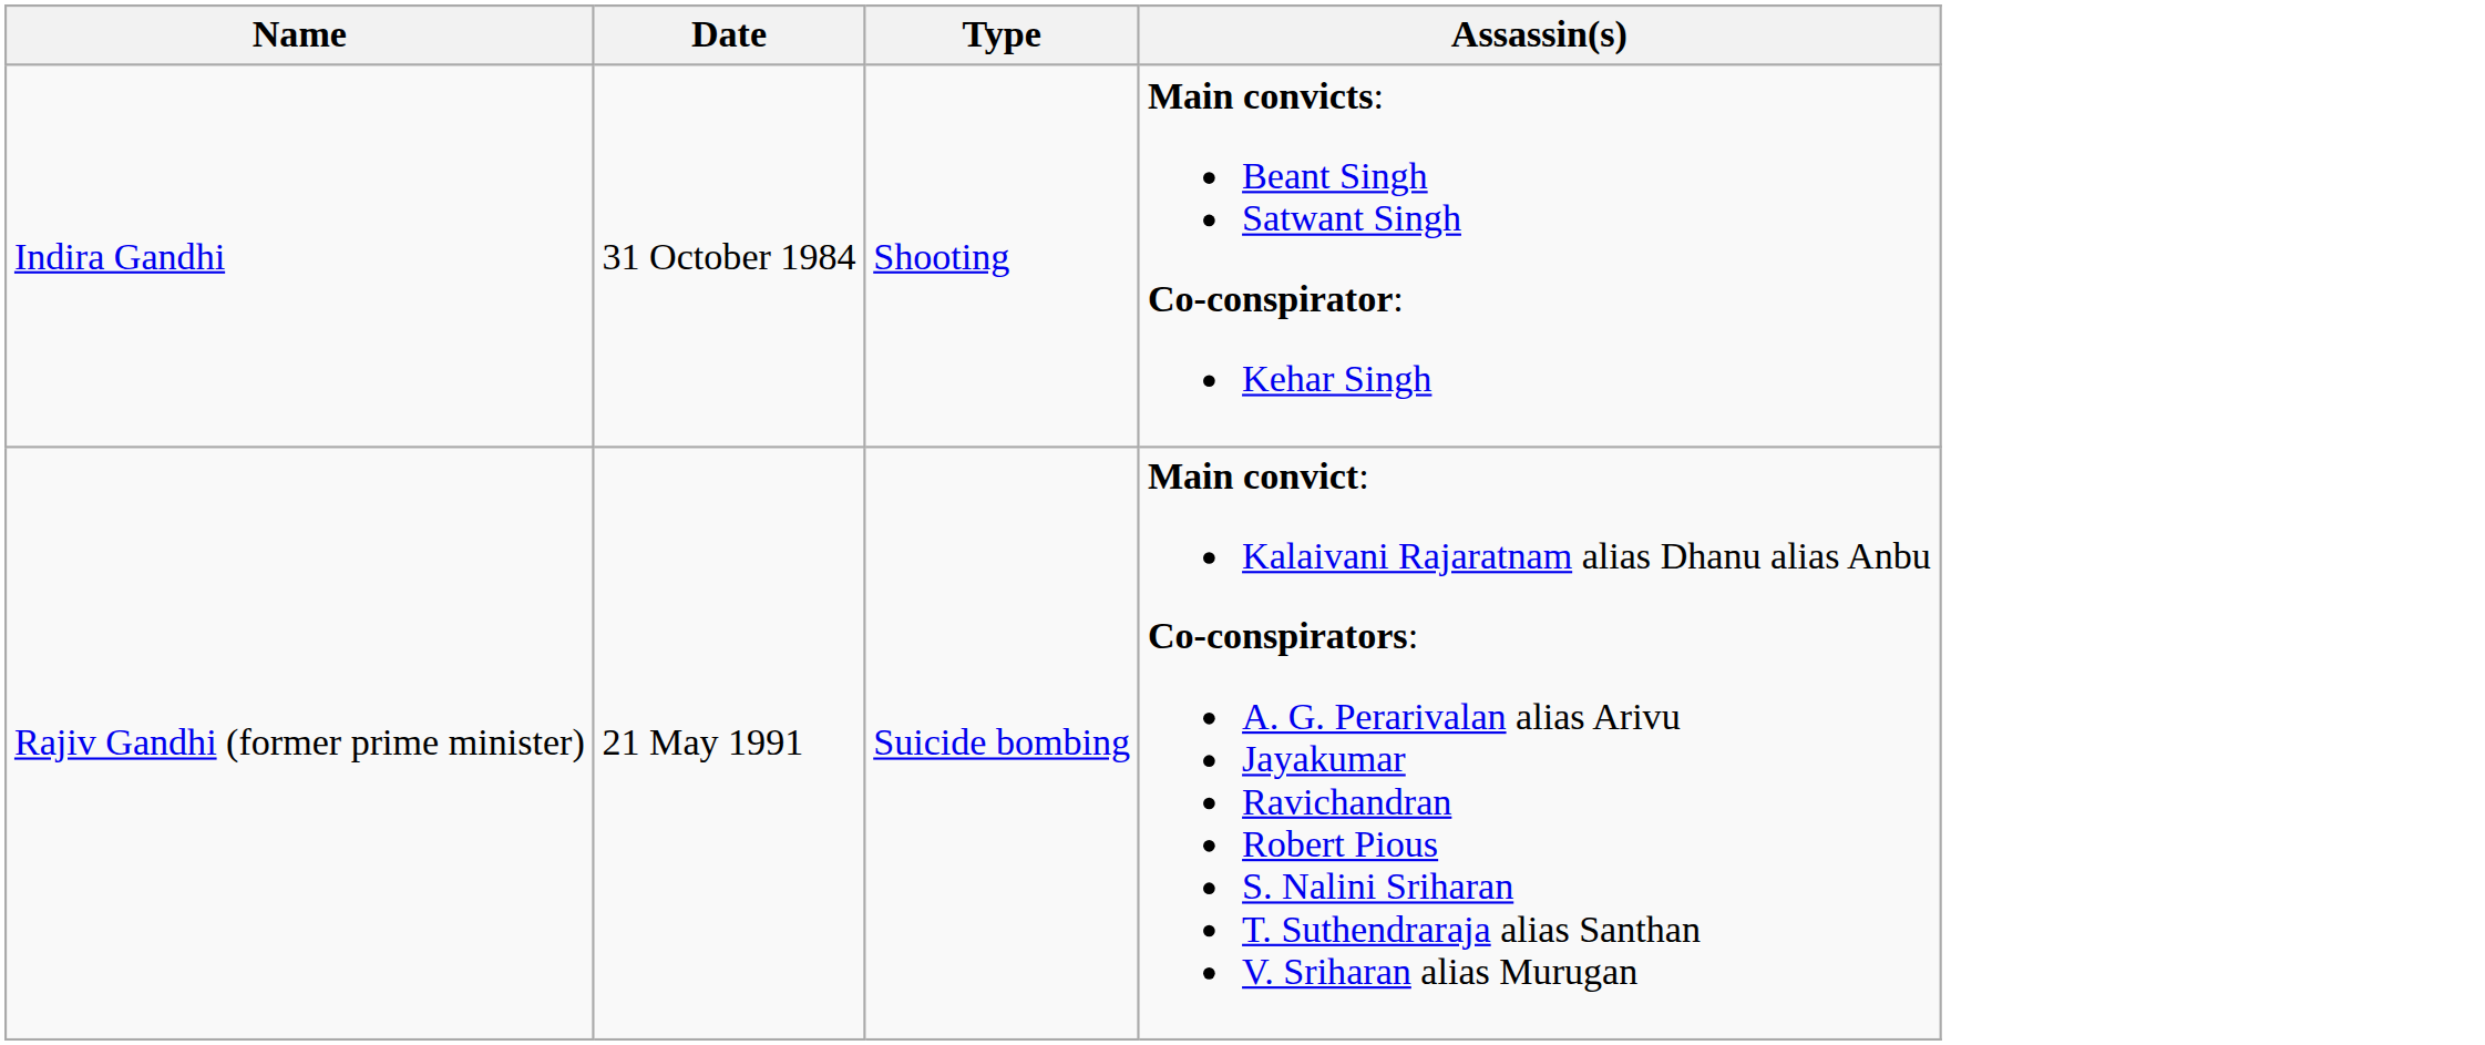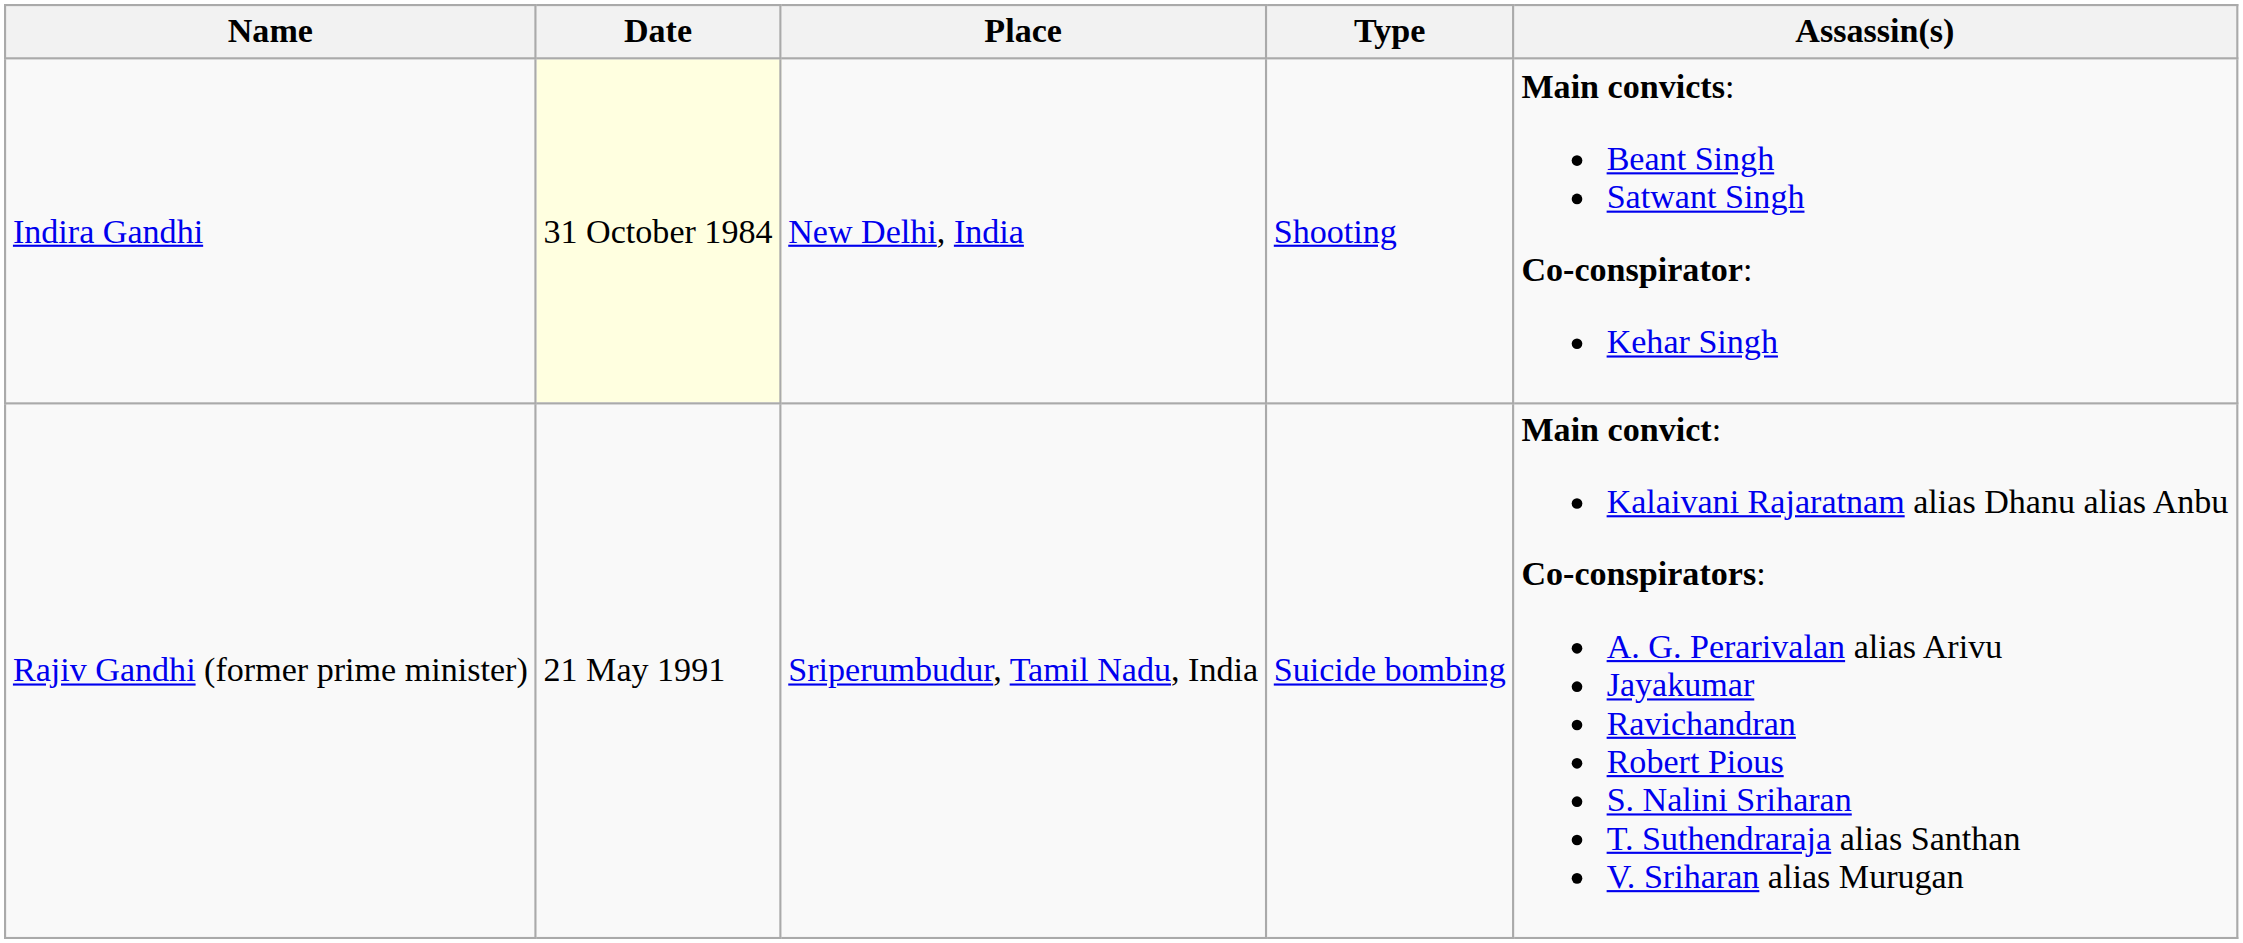+ column: Place | New Delhi, India | Sriperumbudur, Tamil Nadu, India
Indira Gandhi | Date: no background -> lightyellow background
